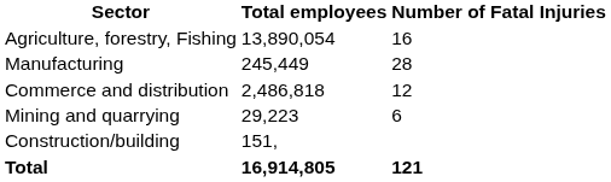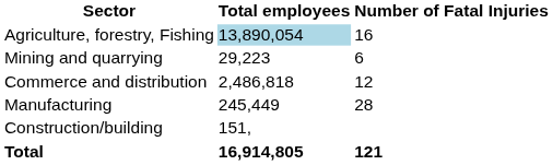Agriculture, forestry, Fishing | Total employees: no background -> lightblue background
rows swapped: Mining and quarrying <-> Manufacturing
